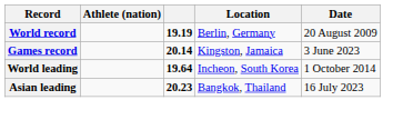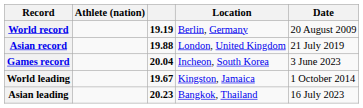+ row: Asian record | 19.88 | London, United Kingdom | 21 July 2019
Games record | column 3: 20.14 -> 20.04
Games record | Location: Kingston, Jamaica -> Incheon, South Korea
World leading | column 3: 19.64 -> 19.67
World leading | Location: Incheon, South Korea -> Kingston, Jamaica
